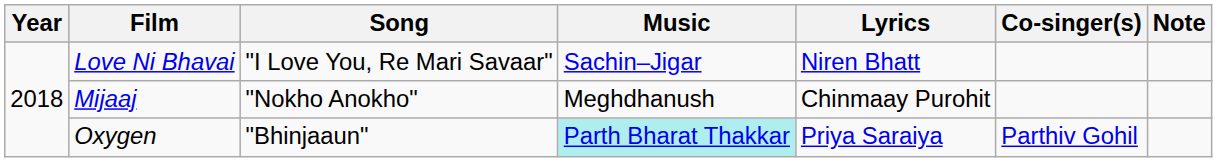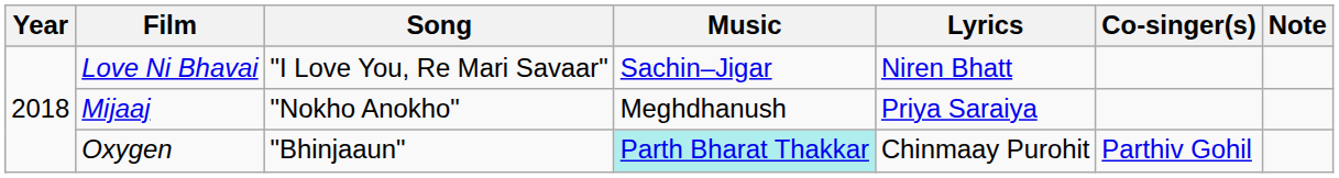Mijaaj | Lyrics: Chinmaay Purohit -> Priya Saraiya
Oxygen | Lyrics: Priya Saraiya -> Chinmaay Purohit
